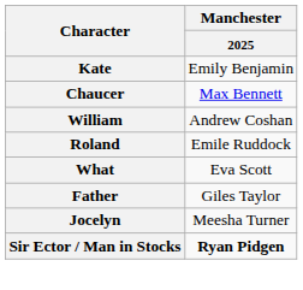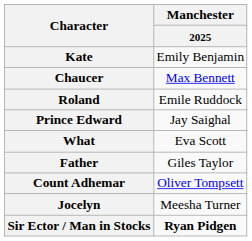- row: William | Andrew Coshan
+ row: Prince Edward | Jay Saighal
+ row: Count Adhemar | Oliver Tompsett
